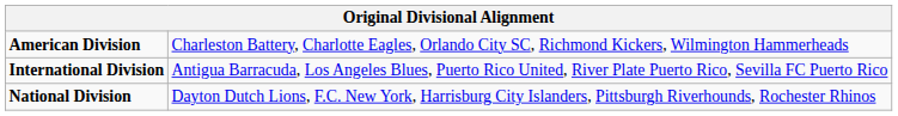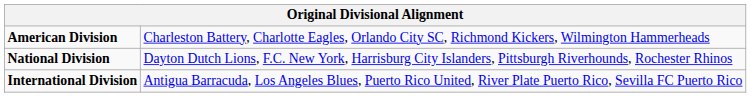rows swapped: National Division <-> International Division
